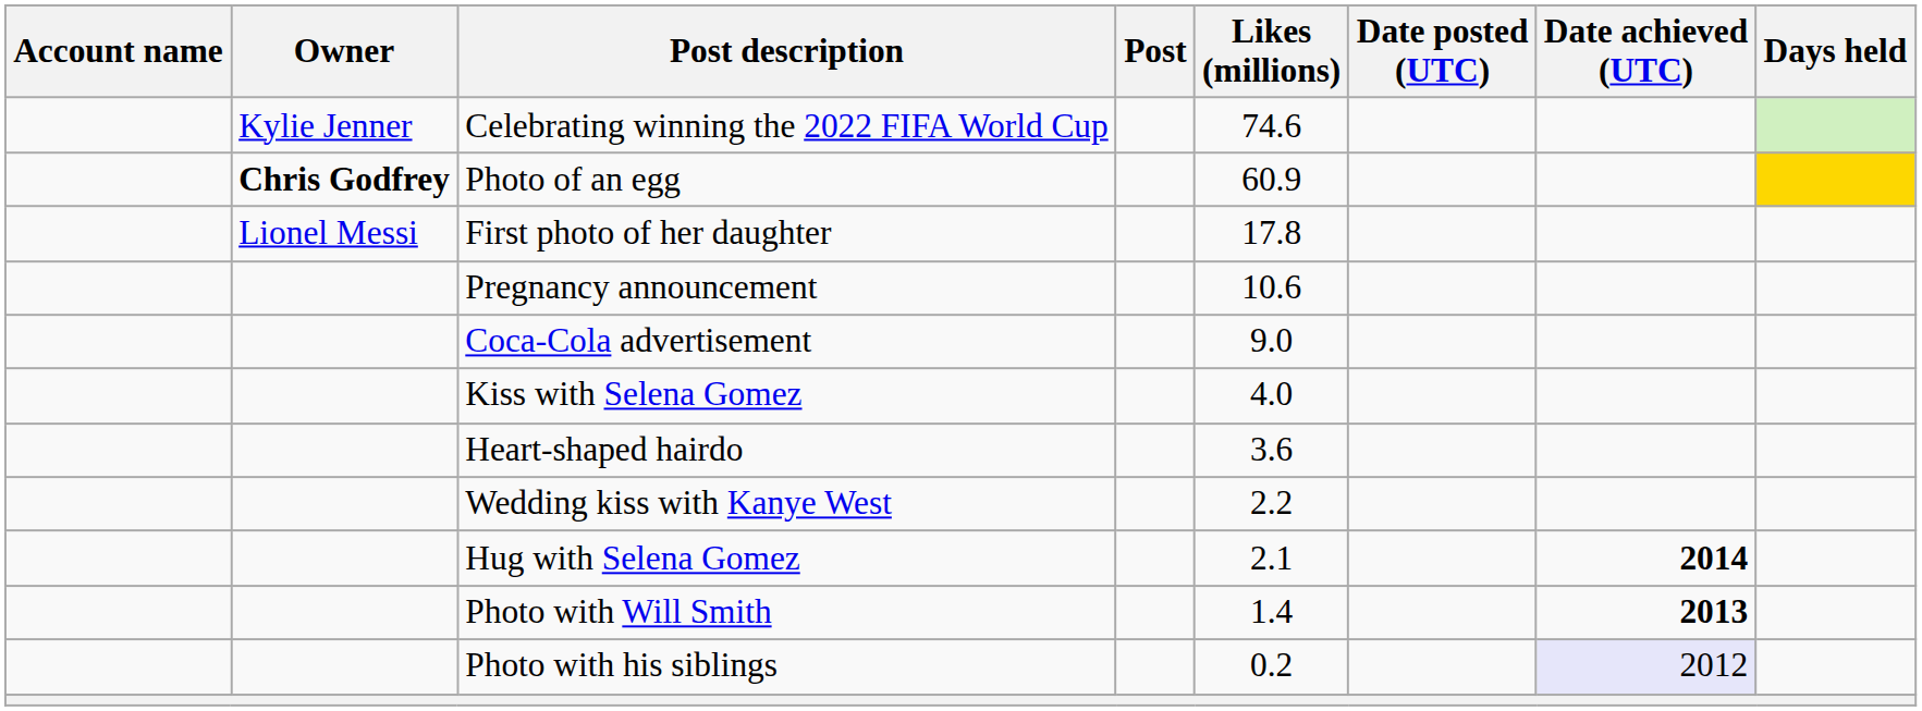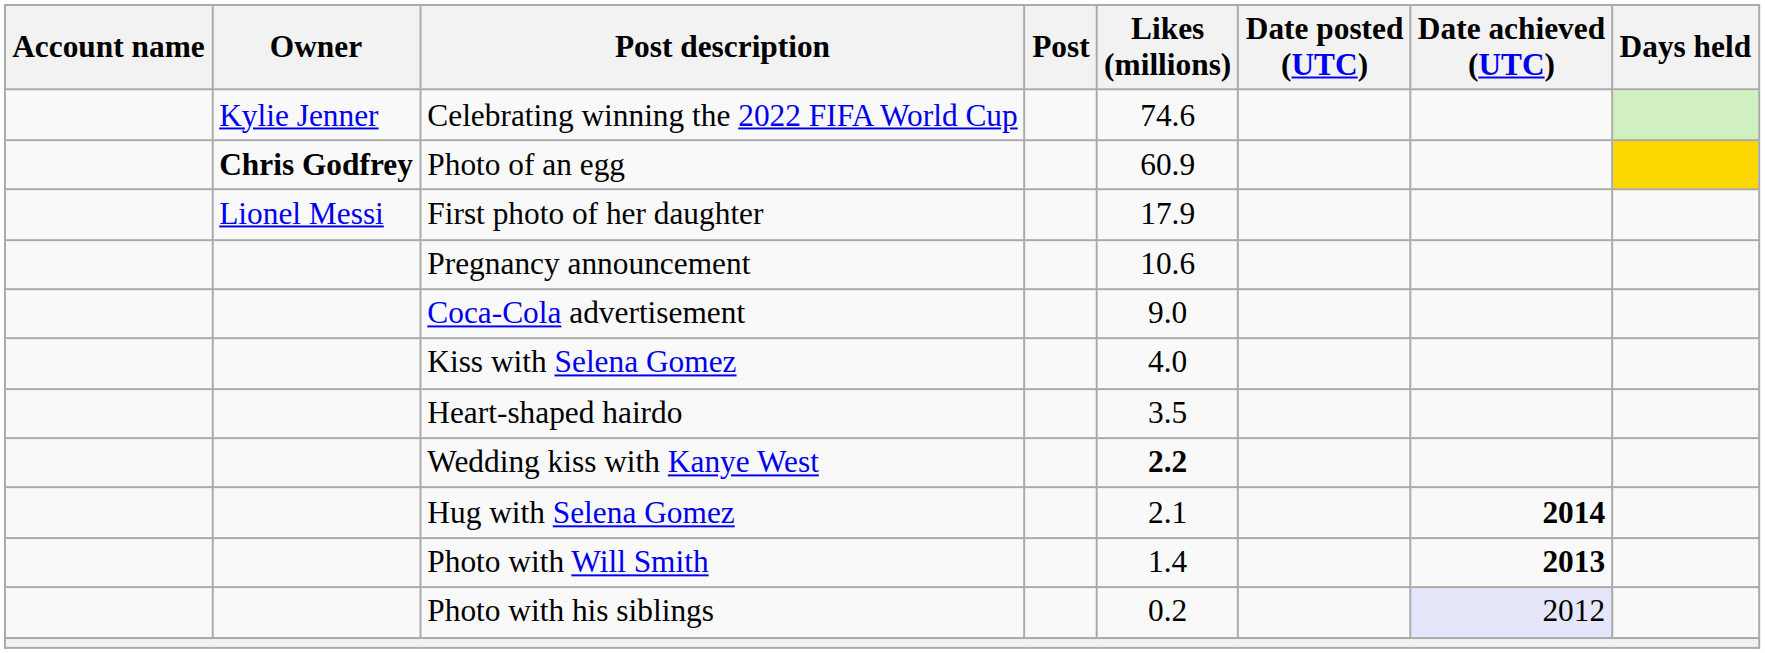First photo of her daughter | Likes (millions): 17.8 -> 17.9
Heart-shaped hairdo | Likes (millions): 3.6 -> 3.5
Wedding kiss with Kanye West | Likes (millions): normal -> bold
